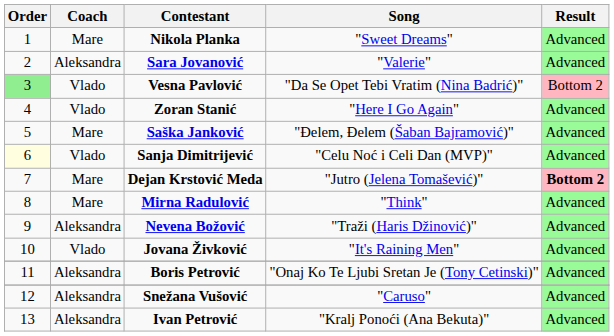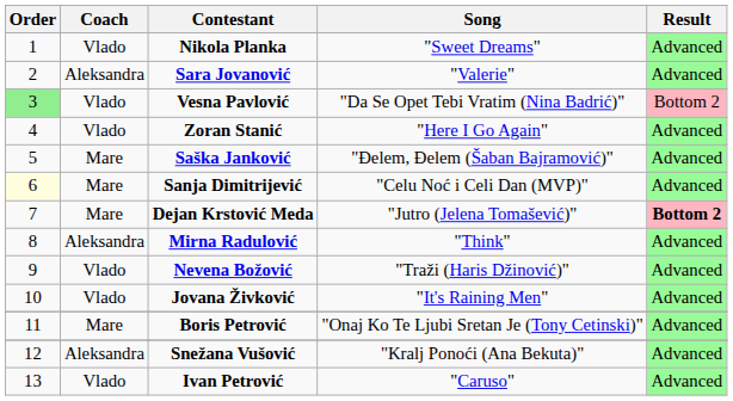Nikola Planka | Coach: Mare -> Vlado
Sanja Dimitrijević | Coach: Vlado -> Mare
Mirna Radulović | Coach: Mare -> Aleksandra
Nevena Božović | Coach: Aleksandra -> Vlado
Boris Petrović | Coach: Aleksandra -> Mare
Snežana Vušović | Song: "Caruso" -> "Kralj Ponoći (Ana Bekuta)"
Ivan Petrović | Coach: Aleksandra -> Vlado
Ivan Petrović | Song: "Kralj Ponoći (Ana Bekuta)" -> "Caruso"
